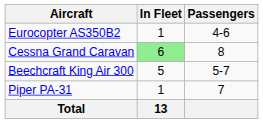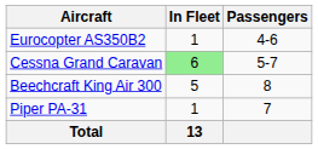Cessna Grand Caravan | Passengers: 8 -> 5-7
Beechcraft King Air 300 | Passengers: 5-7 -> 8
